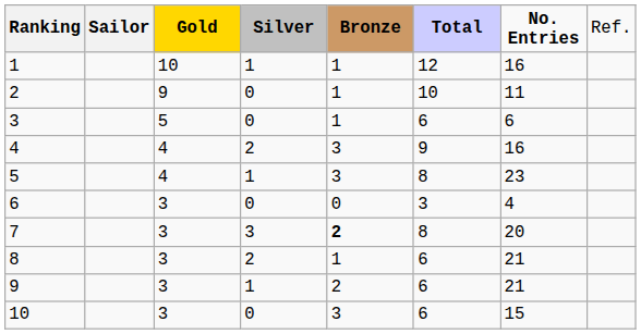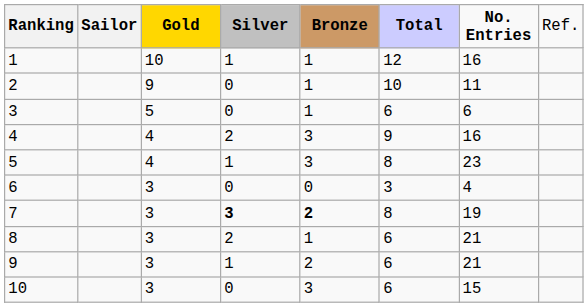7 | column 4: normal -> bold
7 | column 7: 20 -> 19
